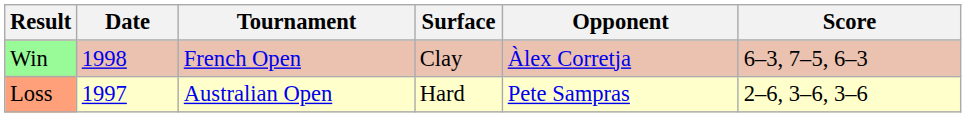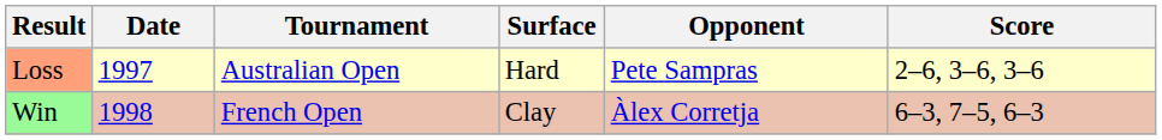rows swapped: Loss <-> Win
